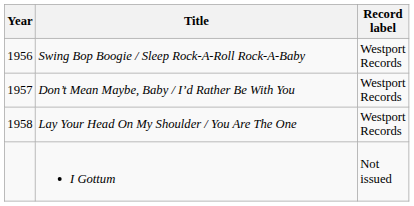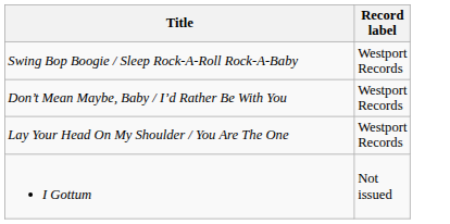- column: Year | 1956 | 1957 | 1958
